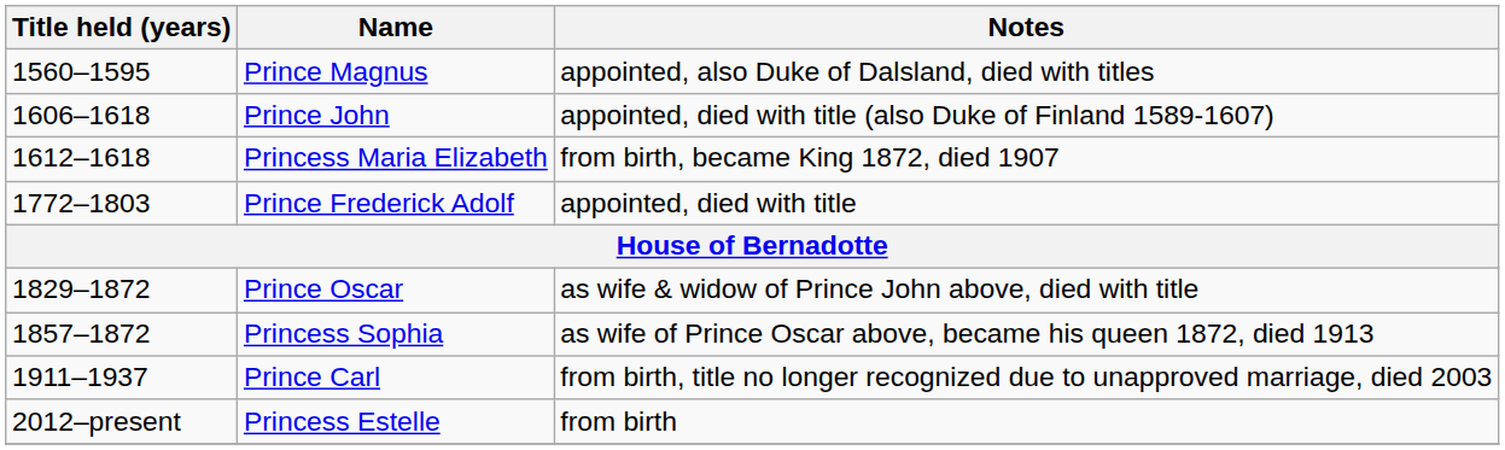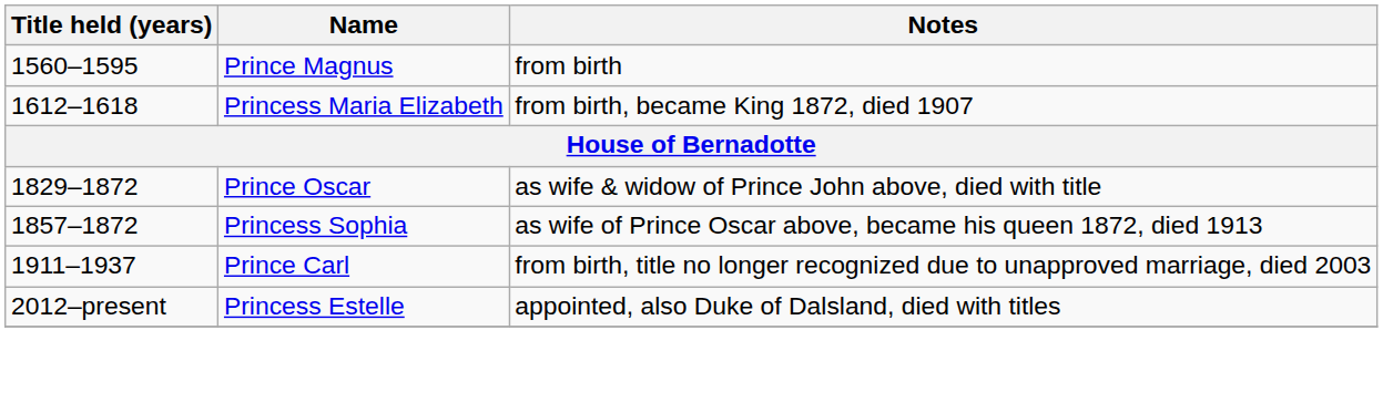Prince Magnus | Notes: appointed, also Duke of Dalsland, died with titles -> from birth
- row: 1606–1618 | Prince John | appointed, died with title (also Duke of Finland 1589-1607)
- row: 1772–1803 | Prince Frederick Adolf | appointed, died with title
Princess Estelle | Notes: from birth -> appointed, also Duke of Dalsland, died with titles
